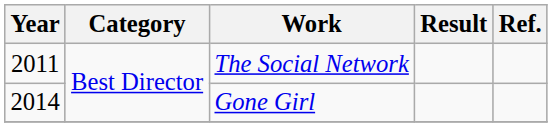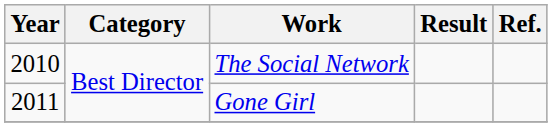The Social Network | Year: 2011 -> 2010
Gone Girl | Year: 2014 -> 2011
